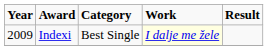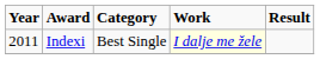Indexi | Year: 2009 -> 2011
